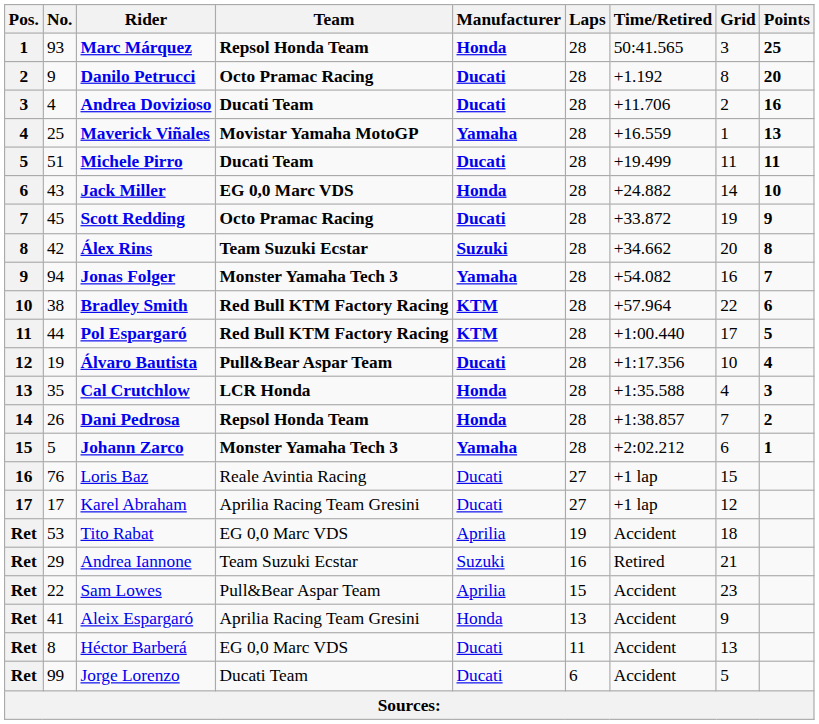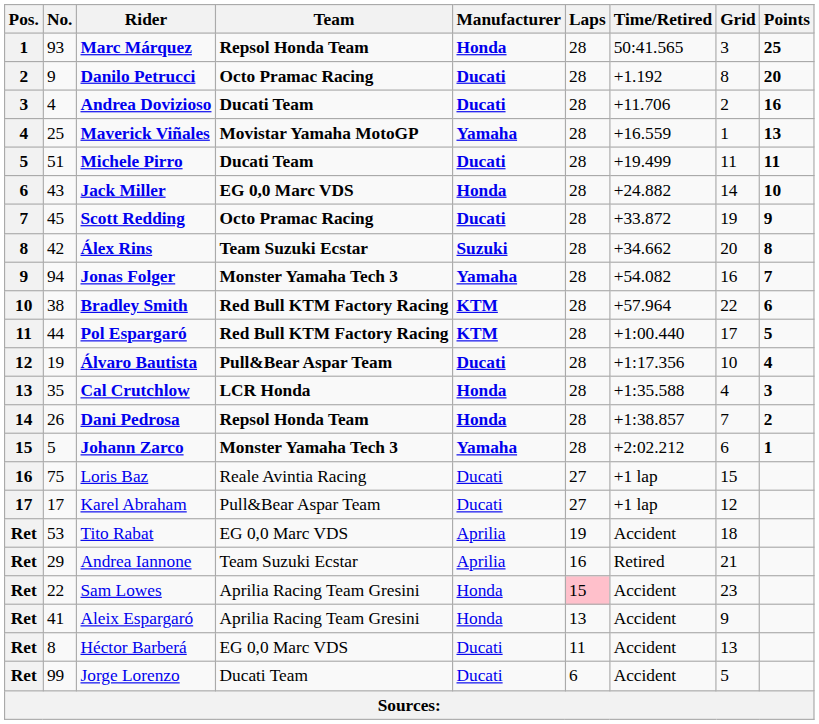Loris Baz | No.: 76 -> 75
Karel Abraham | Team: Aprilia Racing Team Gresini -> Pull&Bear Aspar Team
Andrea Iannone | Manufacturer: Suzuki -> Aprilia
Sam Lowes | Team: Pull&Bear Aspar Team -> Aprilia Racing Team Gresini
Sam Lowes | Manufacturer: Aprilia -> Honda
Sam Lowes | Laps: no background -> pink background
